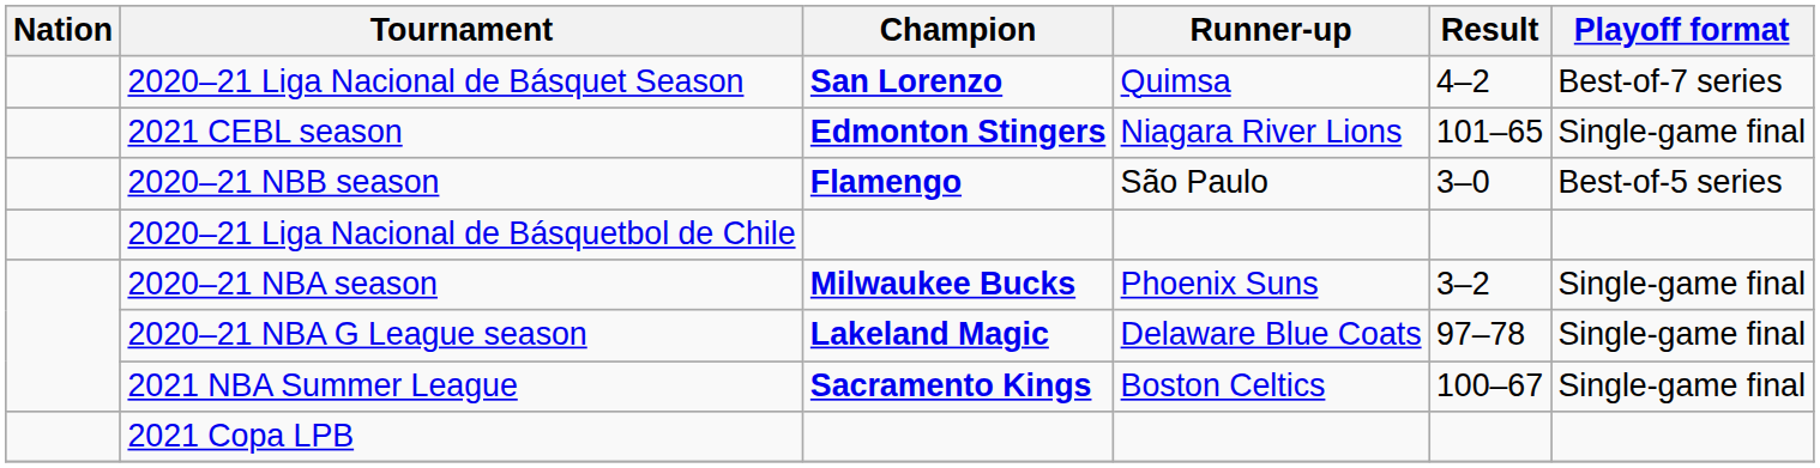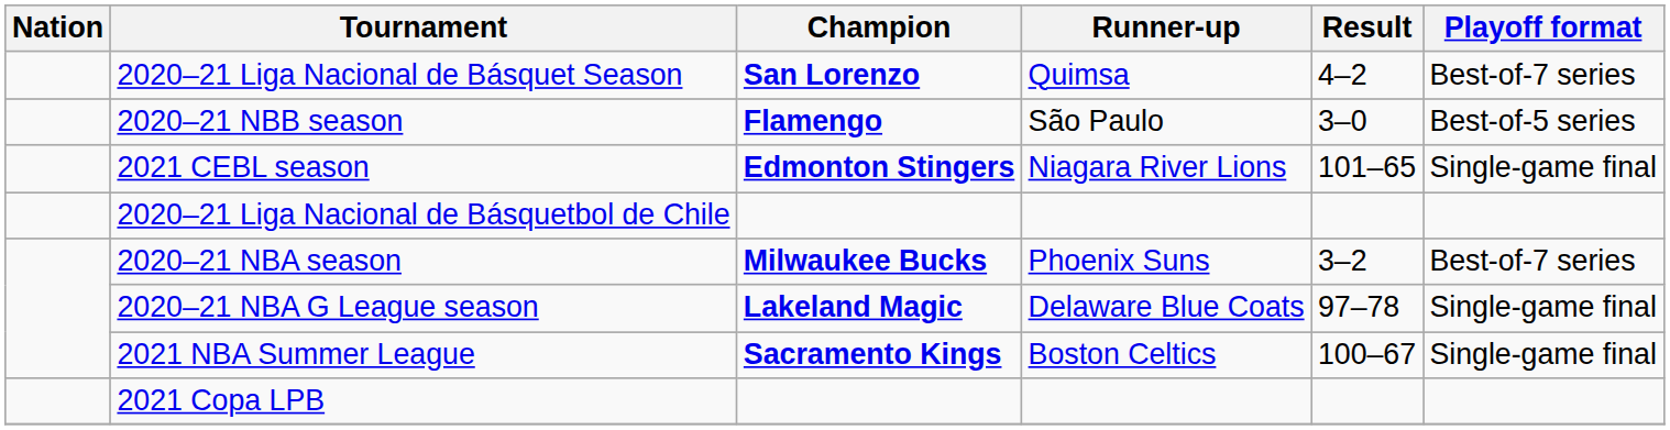rows swapped: 2020–21 NBB season <-> 2021 CEBL season
2020–21 NBA season | Playoff format: Single-game final -> Best-of-7 series
